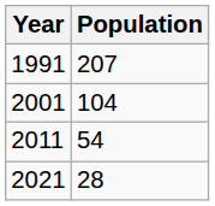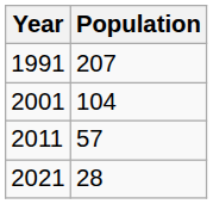2011 | Population: 54 -> 57
